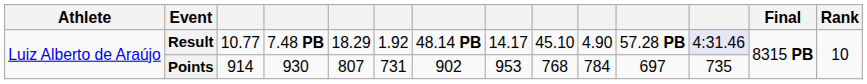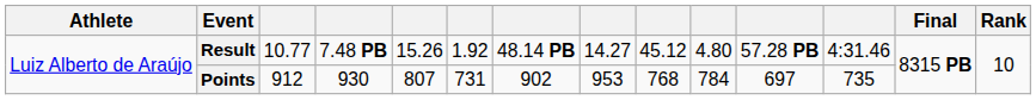Result | column 5: 18.29 -> 15.26
Result | column 8: 14.17 -> 14.27
Result | column 9: 45.10 -> 45.12
Result | column 10: 4.90 -> 4.80
Result | column 12: lavender background -> no background
Points | column 3: 914 -> 912
